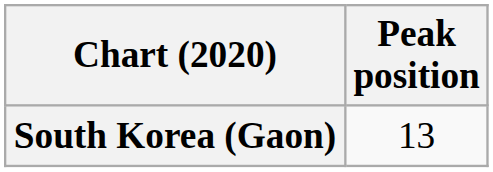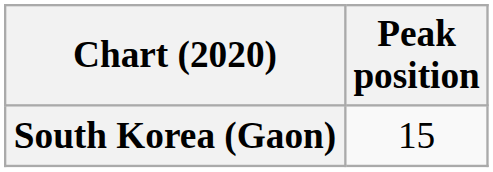South Korea (Gaon) | Peak position: 13 -> 15
